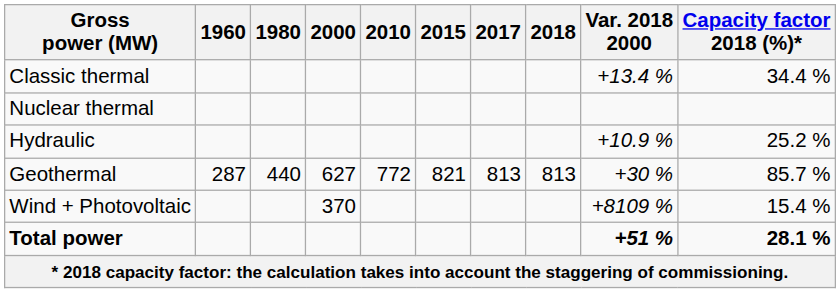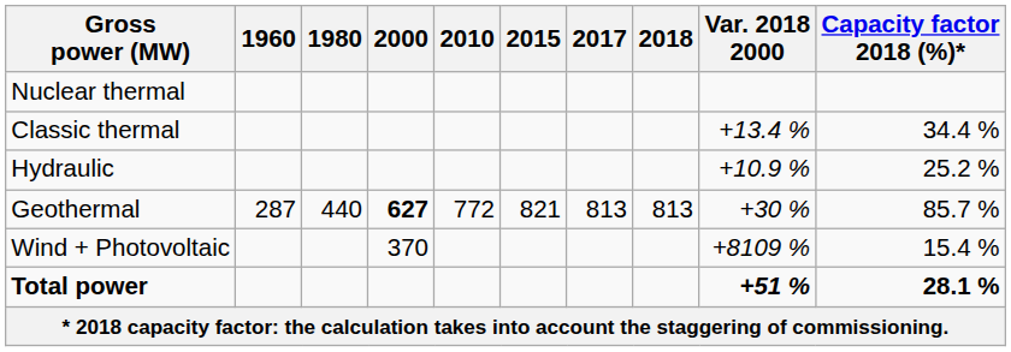rows swapped: Classic thermal <-> Nuclear thermal
Geothermal | 2000: normal -> bold
